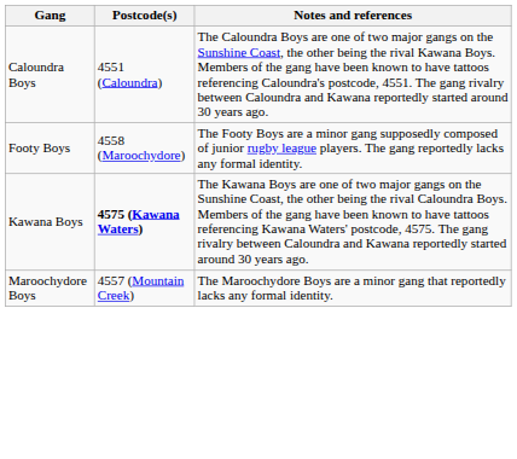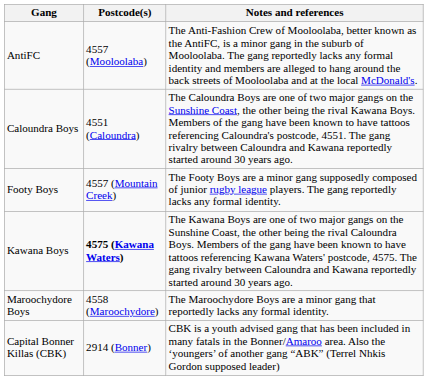+ row: AntiFC | 4557 (Mooloolaba) | The Anti-Fashion Crew of Mooloolaba, better known as the AntiFC, is a minor gang in the suburb of Mooloolaba. The gang reportedly lacks any formal identity and members are alleged to hang around the back streets of Mooloolaba and at the local McDonald's.
Footy Boys | Postcode(s): 4558 (Maroochydore) -> 4557 (Mountain Creek)
Maroochydore Boys | Postcode(s): 4557 (Mountain Creek) -> 4558 (Maroochydore)
+ row: Capital Bonner Killas (CBK) | 2914 (Bonner) | CBK is a youth advised gang that has been included in many fatals in the Bonner/Amaroo area. Also the ‘youngers’ of another gang “ABK” (Terrel Nhkis Gordon supposed leader)
